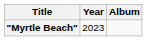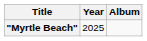"Myrtle Beach" | Year: 2023 -> 2025
